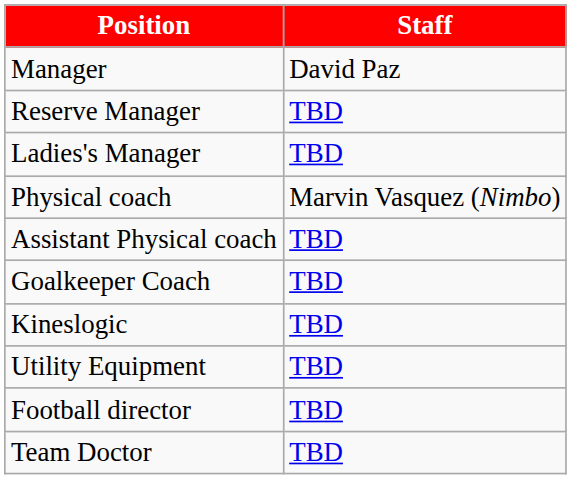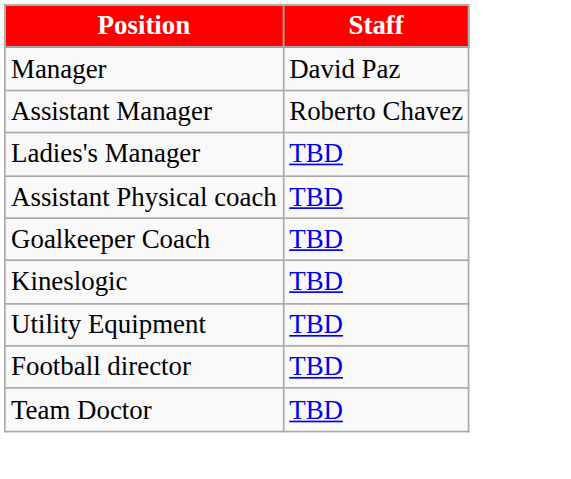+ row: Assistant Manager | Roberto Chavez
- row: Reserve Manager | TBD
- row: Physical coach | Marvin Vasquez (Nimbo)
